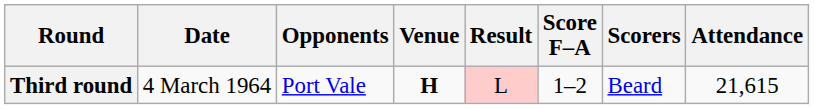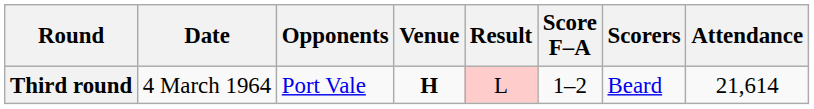Third round | Attendance: 21,615 -> 21,614
